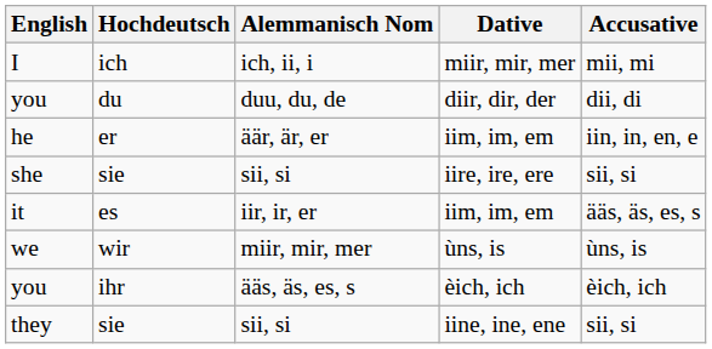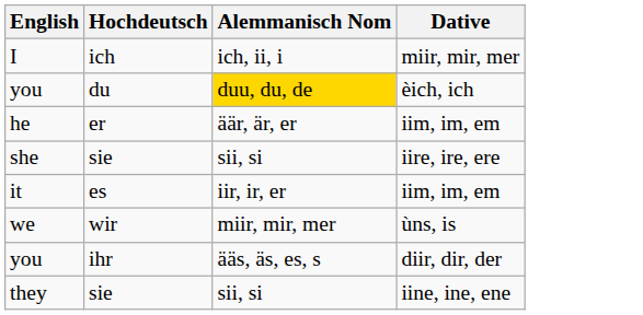- column: Accusative | mii, mi | dii, di | iin, in, en, e | sii, si | ääs, äs, es, s | ùns, is | èich, ich | sii, si
you / du | Alemmanisch Nom: no background -> gold background
you / du | Dative: diir, dir, der -> èich, ich
you / ihr | Dative: èich, ich -> diir, dir, der
